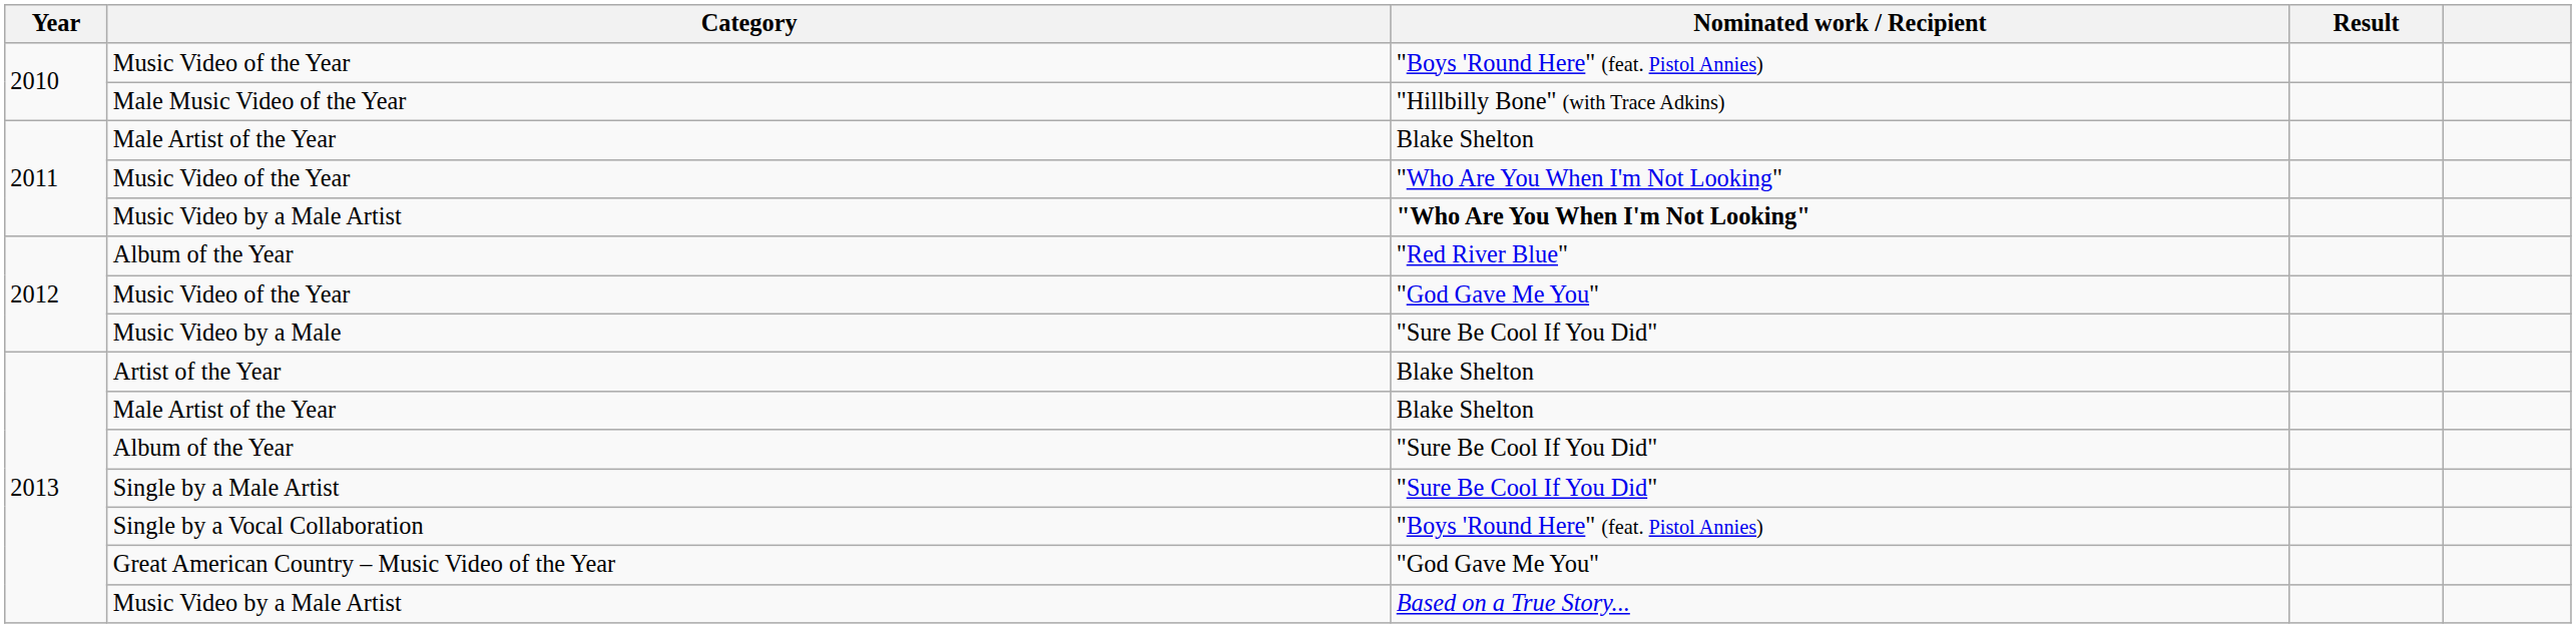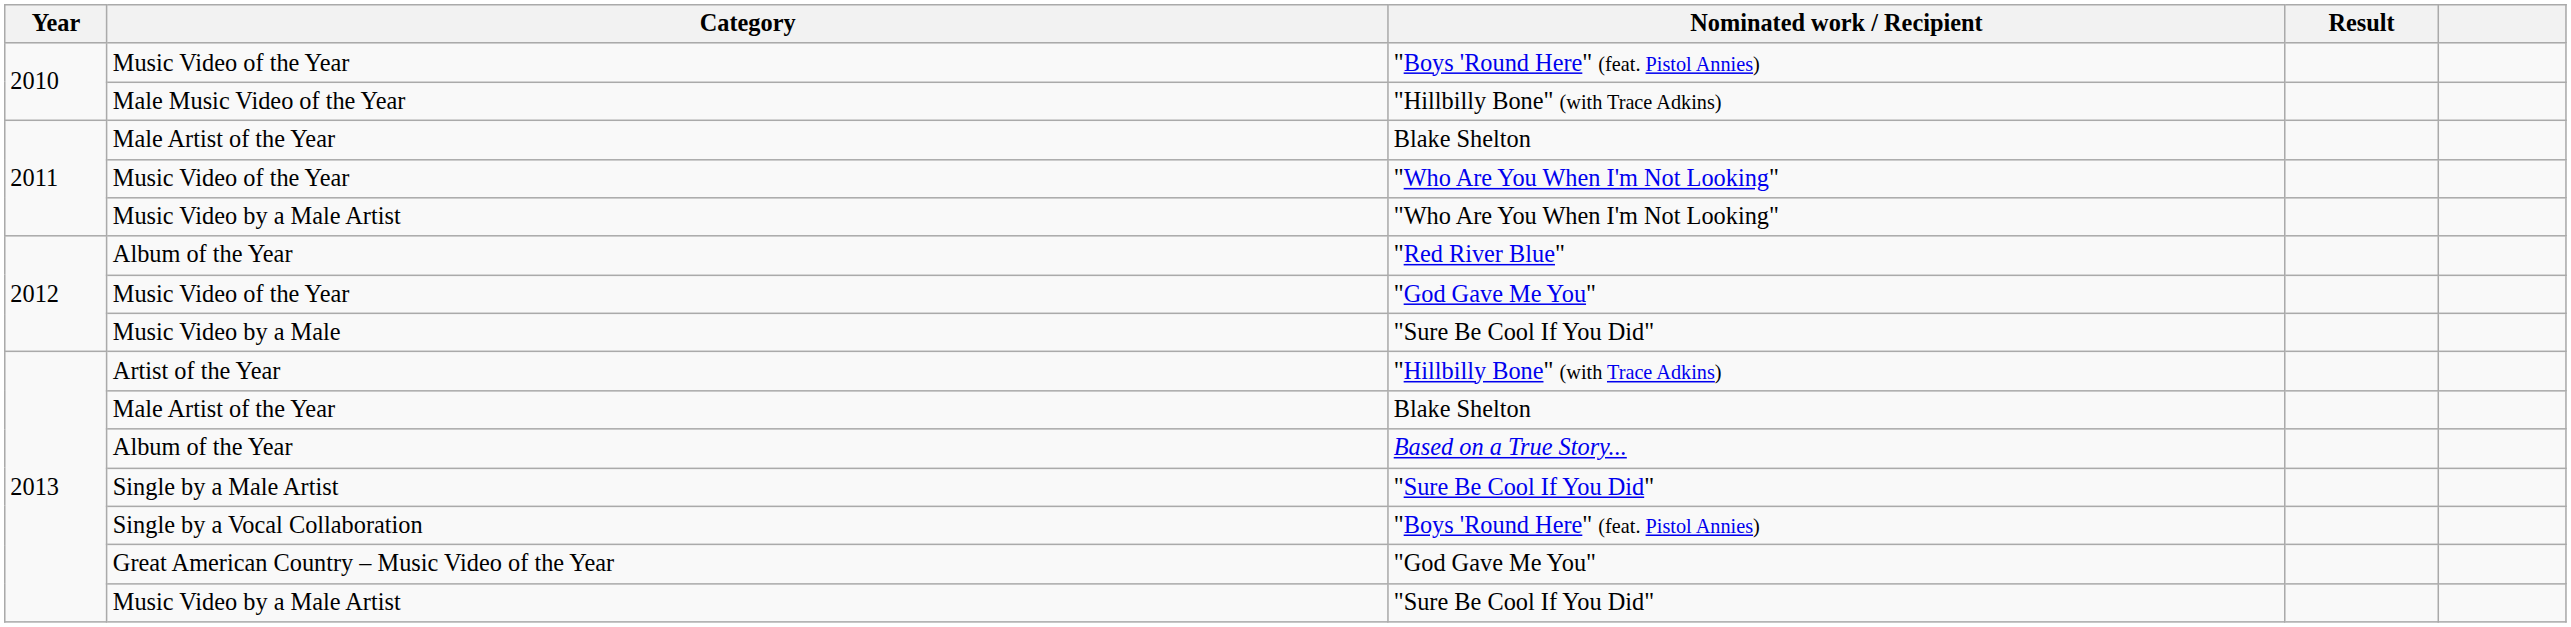2011 / Music Video by a Male Artist | Nominated work / Recipient: bold -> normal
Artist of the Year | Nominated work / Recipient: Blake Shelton -> "Hillbilly Bone" (with Trace Adkins)
2013 / Album of the Year | Nominated work / Recipient: "Sure Be Cool If You Did" -> Based on a True Story...
2013 / Music Video by a Male Artist | Nominated work / Recipient: Based on a True Story... -> "Sure Be Cool If You Did"
